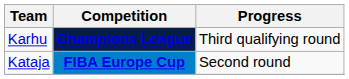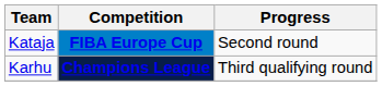rows swapped: Karhu <-> Kataja
